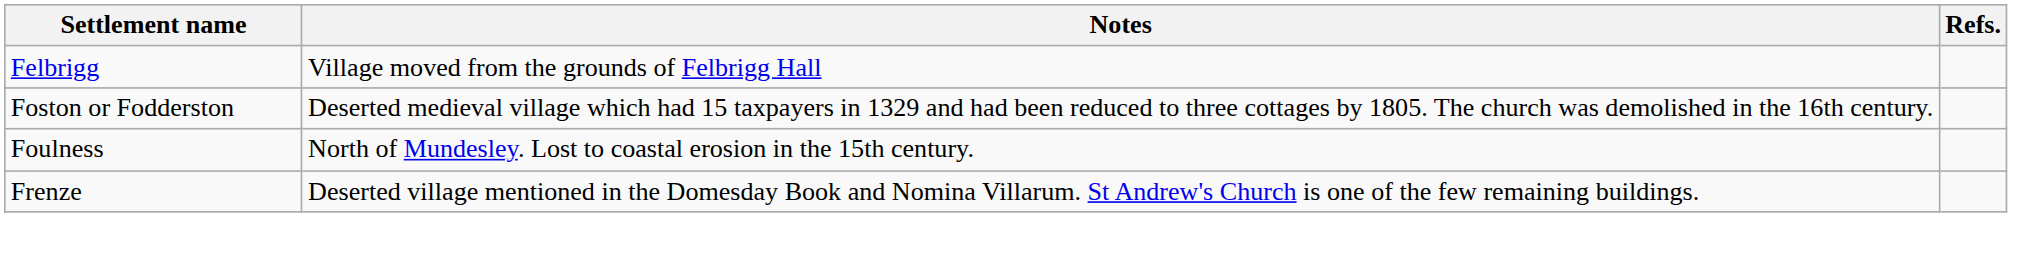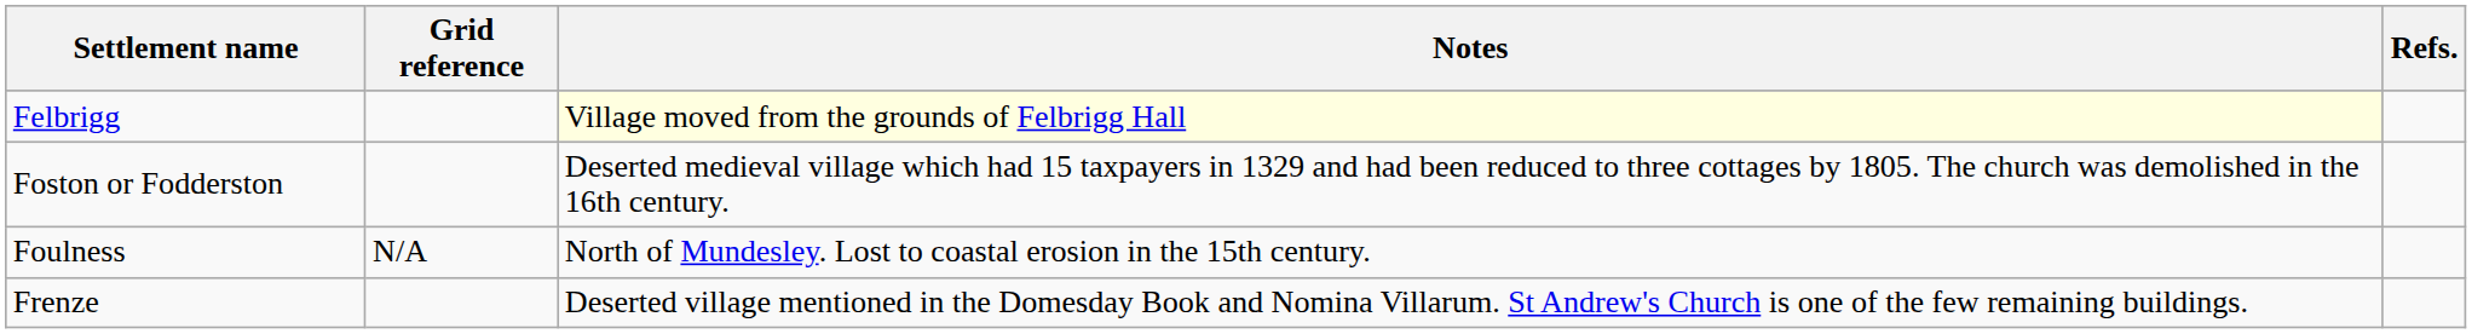+ column: Grid reference | N/A
Felbrigg | Notes: no background -> lightyellow background
